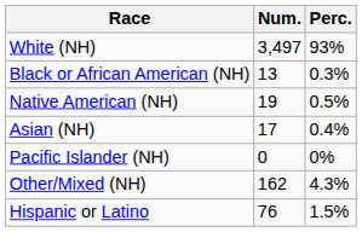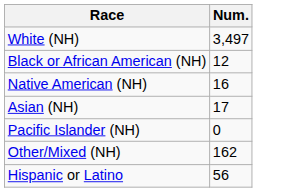- column: Perc. | 93% | 0.3% | 0.5% | 0.4% | 0% | 4.3% | 1.5%
Black or African American (NH) | Num.: 13 -> 12
Native American (NH) | Num.: 19 -> 16
Hispanic or Latino | Num.: 76 -> 56
